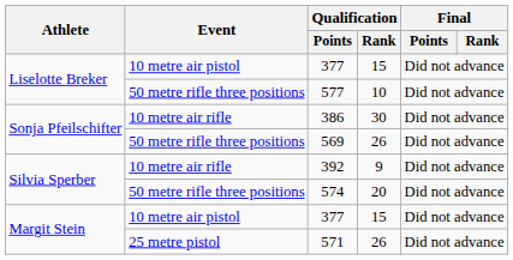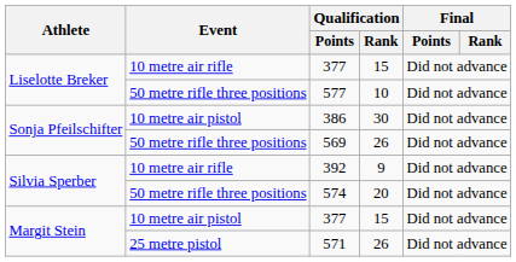Liselotte Breker / 377 | Event: 10 metre air pistol -> 10 metre air rifle
386 | Event: 10 metre air rifle -> 10 metre air pistol
